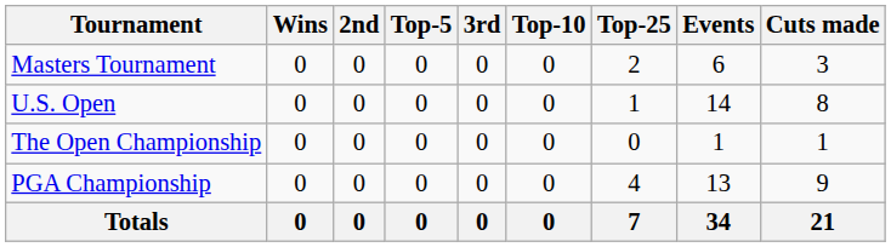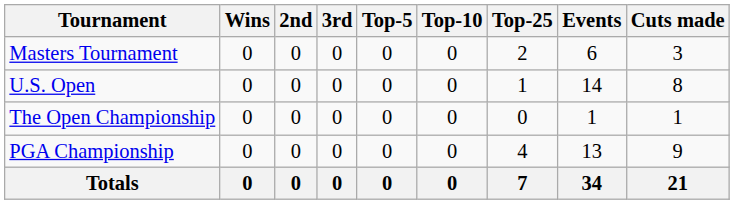columns swapped: 3rd <-> Top-5
